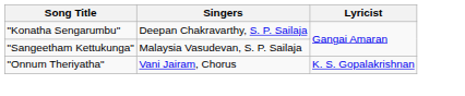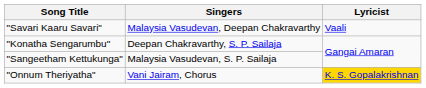+ row: "Savari Kaaru Savari" | Malaysia Vasudevan, Deepan Chakravarthy | Vaali
"Onnum Theriyatha" | Lyricist: no background -> gold background
